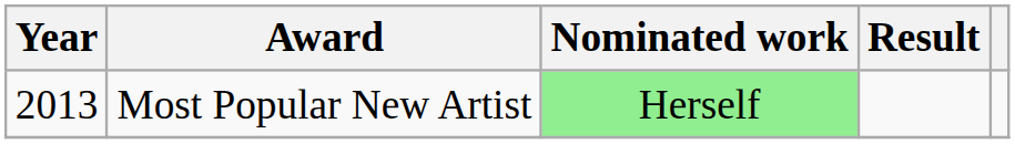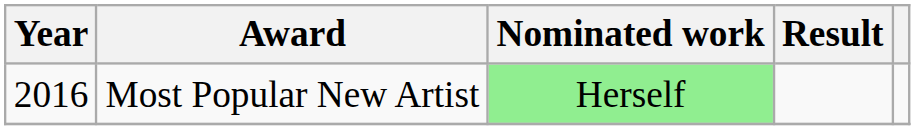Most Popular New Artist | Year: 2013 -> 2016
